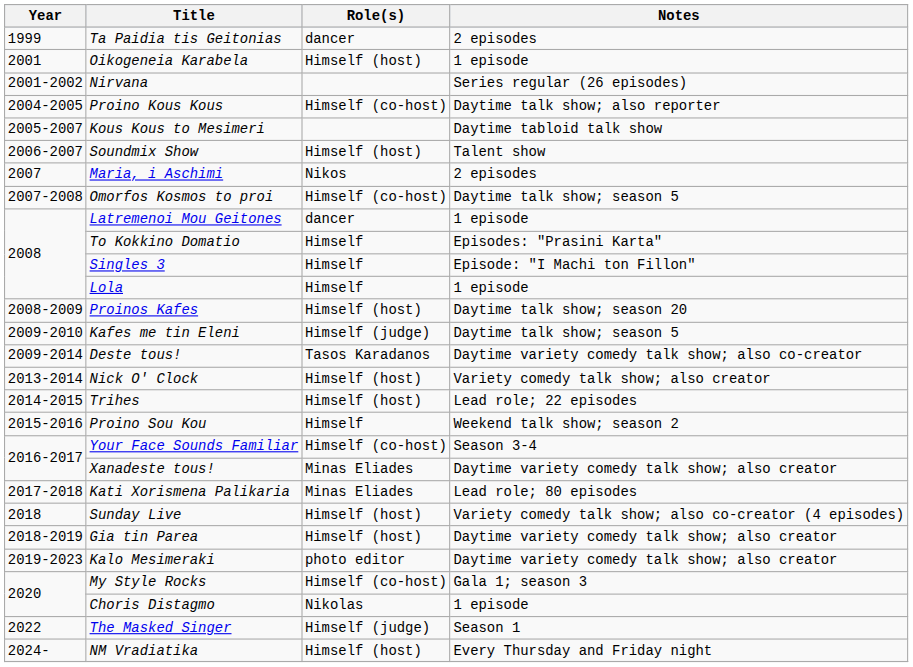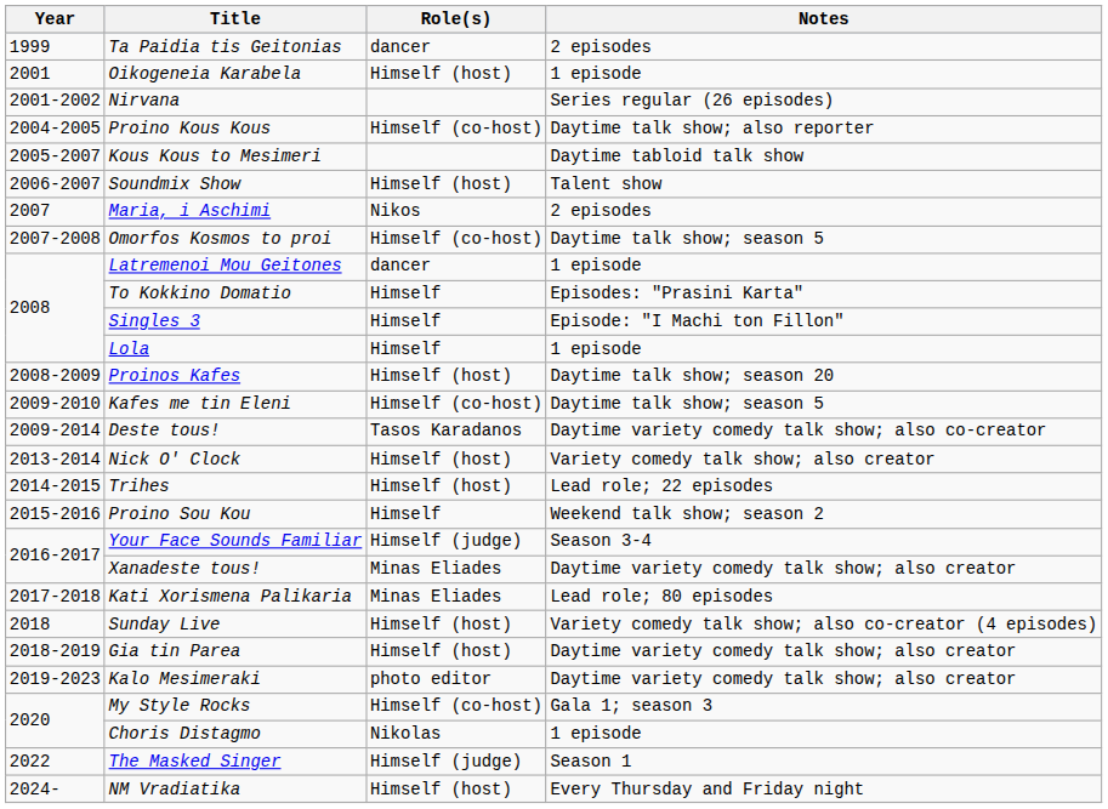Kafes me tin Eleni | Role(s): Himself (judge) -> Himself (co-host)
Your Face Sounds Familiar | Role(s): Himself (co-host) -> Himself (judge)
